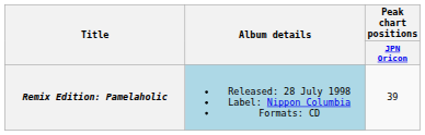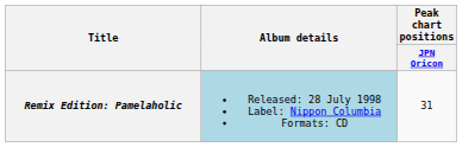Remix Edition: Pamelaholic | Peak chart positions / JPN Oricon: 39 -> 31
